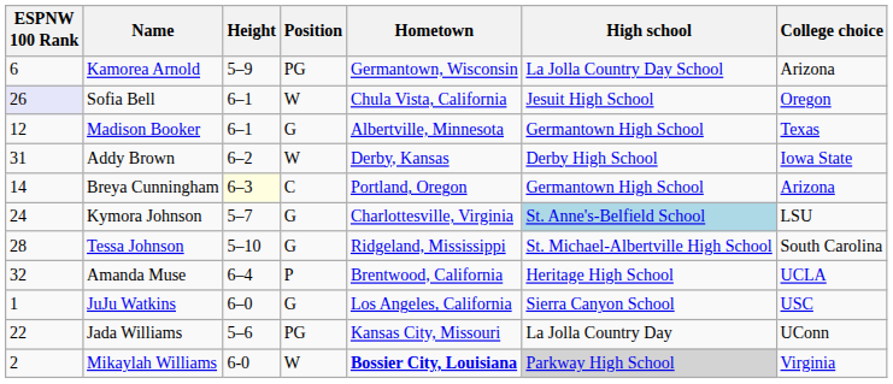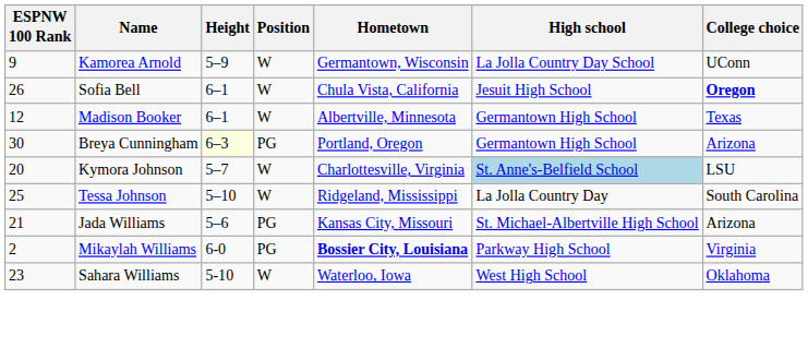Kamorea Arnold | ESPNW 100 Rank: 6 -> 9
Kamorea Arnold | Position: PG -> W
Kamorea Arnold | College choice: Arizona -> UConn
Sofia Bell | ESPNW 100 Rank: lavender background -> no background
Sofia Bell | College choice: normal -> bold
Madison Booker | Position: G -> W
- row: 31 | Addy Brown | 6–2 | W | Derby, Kansas | Derby High School | Iowa State
Breya Cunningham | ESPNW 100 Rank: 14 -> 30
Breya Cunningham | Position: C -> PG
Kymora Johnson | ESPNW 100 Rank: 24 -> 20
Kymora Johnson | Position: G -> W
Tessa Johnson | ESPNW 100 Rank: 28 -> 25
Tessa Johnson | Position: G -> W
Tessa Johnson | High school: St. Michael-Albertville High School -> La Jolla Country Day
- row: 32 | Amanda Muse | 6–4 | P | Brentwood, California | Heritage High School | UCLA
- row: 1 | JuJu Watkins | 6–0 | G | Los Angeles, California | Sierra Canyon School | USC
Jada Williams | ESPNW 100 Rank: 22 -> 21
Jada Williams | High school: La Jolla Country Day -> St. Michael-Albertville High School
Jada Williams | College choice: UConn -> Arizona
Mikaylah Williams | Position: W -> PG
Mikaylah Williams | High school: lightgrey background -> no background
+ row: 23 | Sahara Williams | 5-10 | W | Waterloo, Iowa | West High School | Oklahoma
